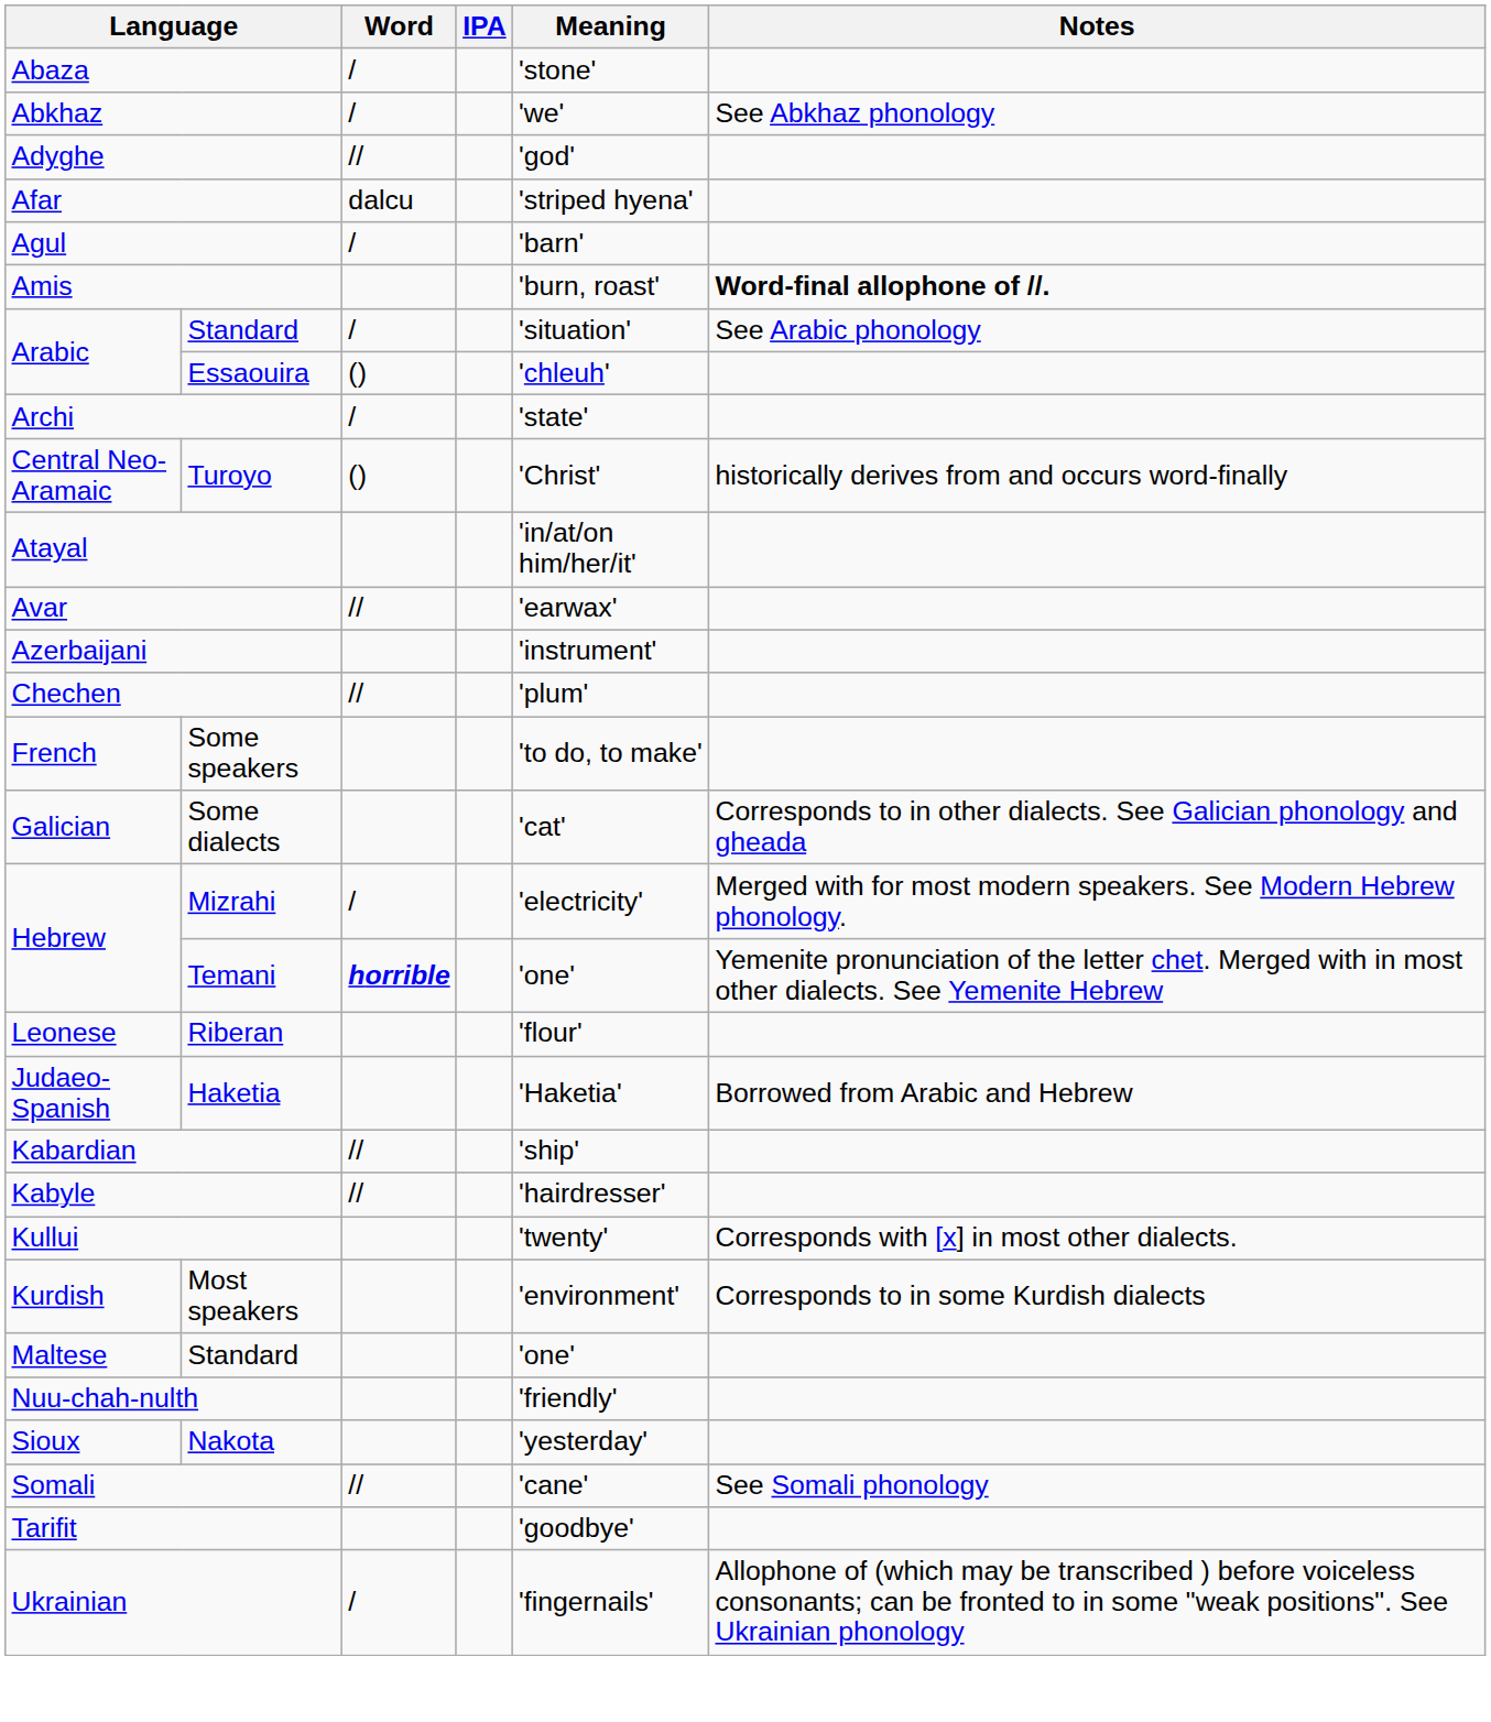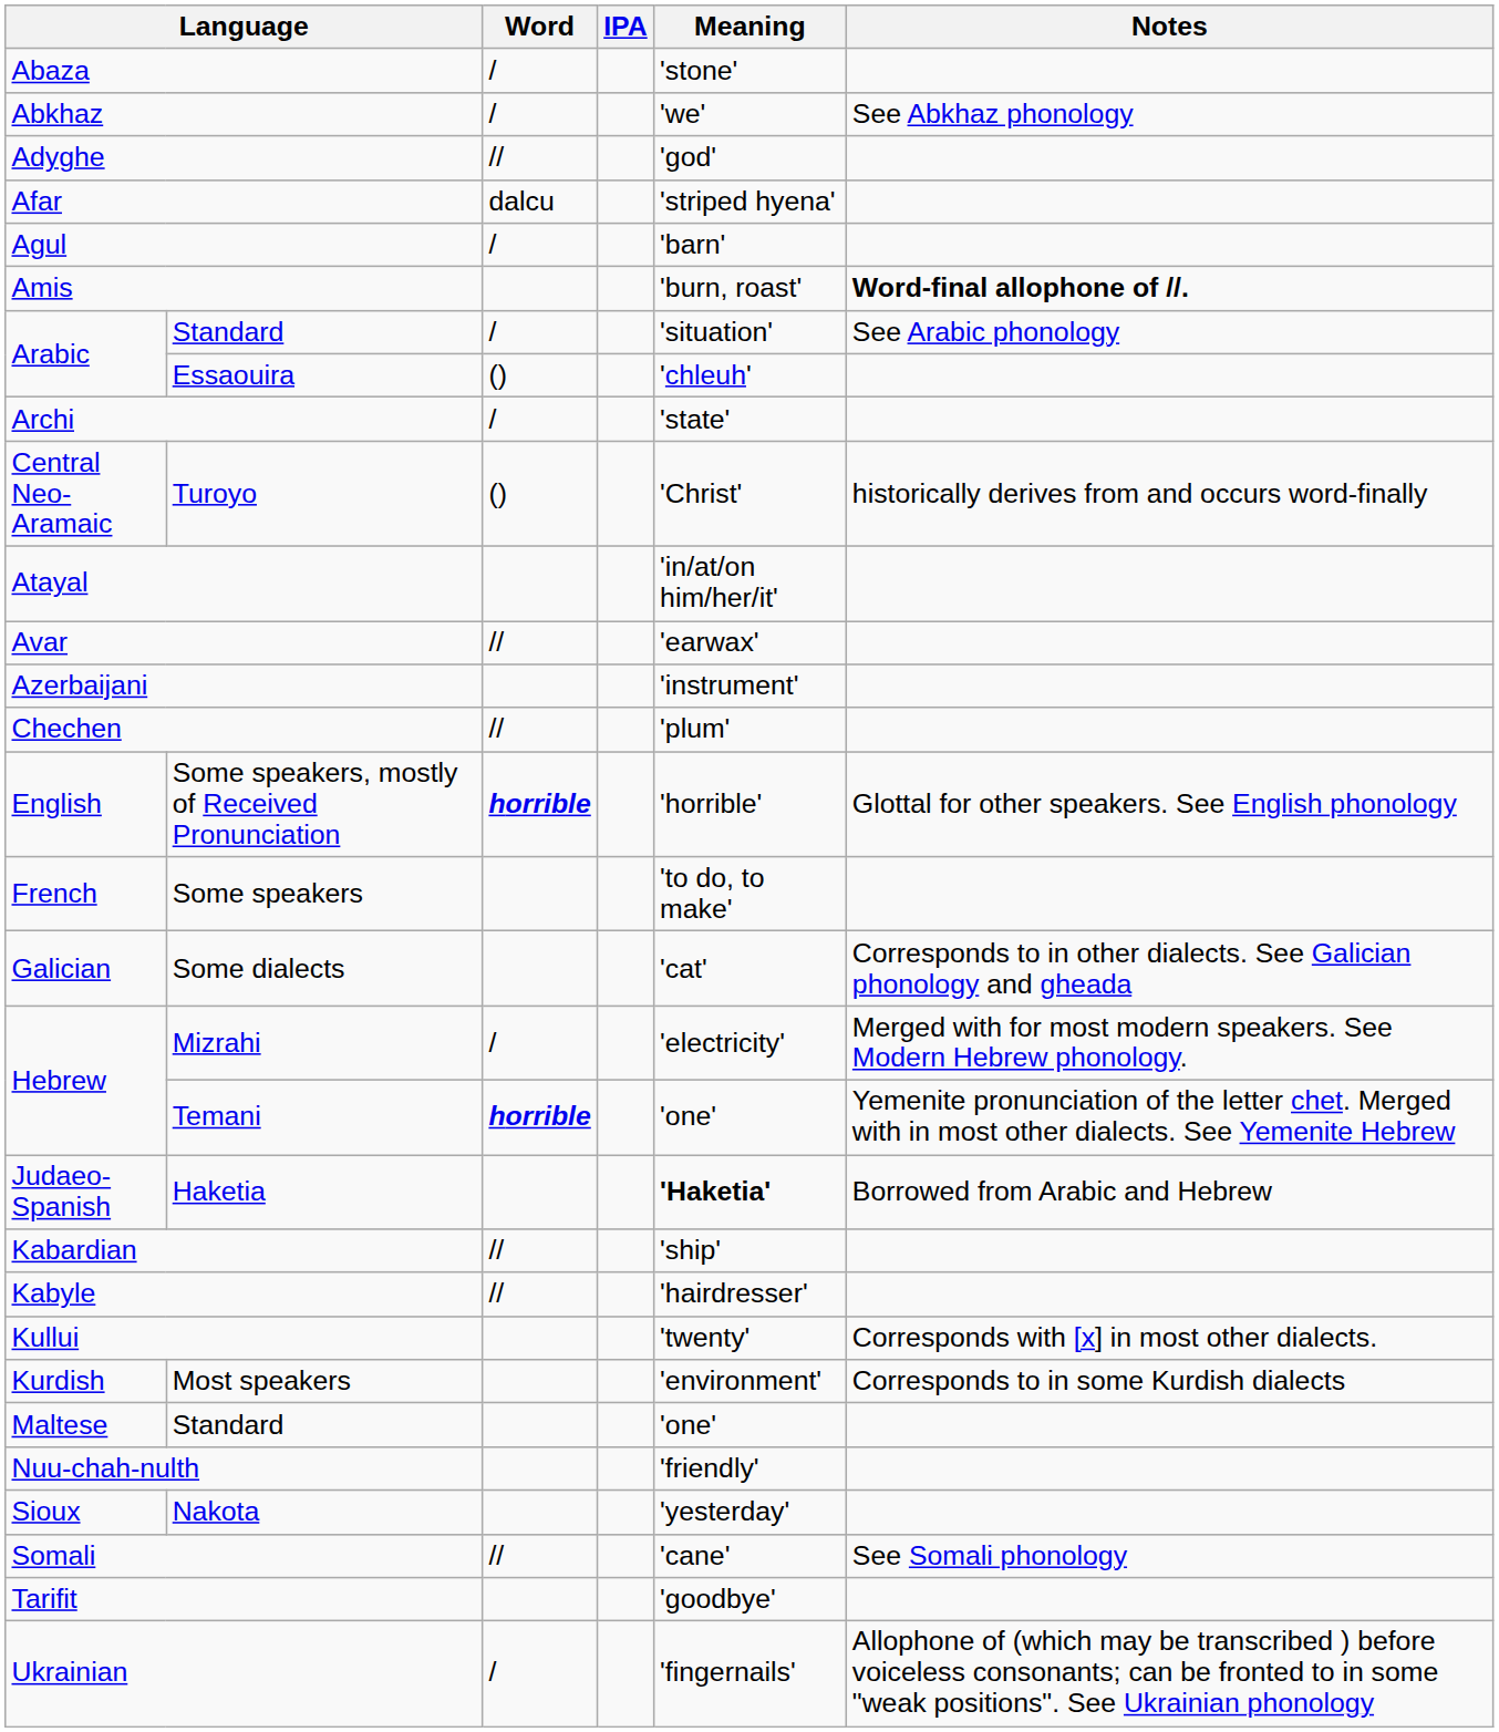+ row: English | Some speakers, mostly of Received Pronunciation | horrible | 'horrible' | Glottal for other speakers. See English phonology
- row: Leonese | Riberan | 'flour'
Haketia | Meaning: normal -> bold
